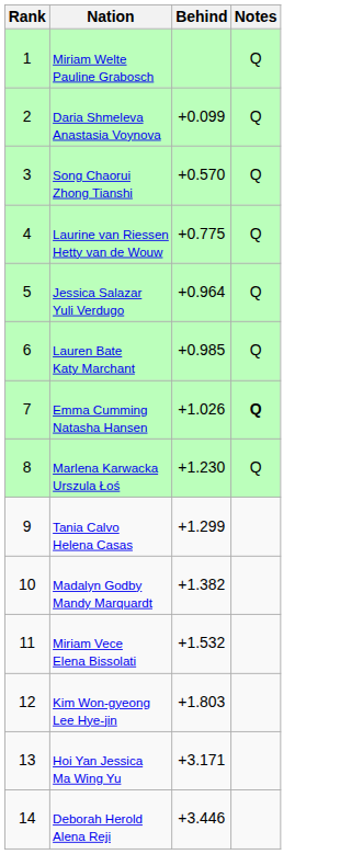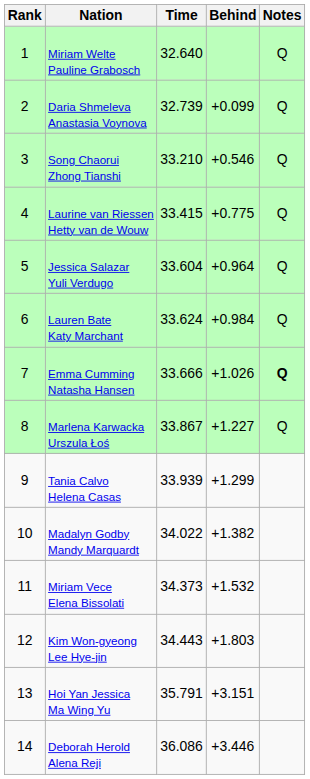+ column: Time | 32.640 | 32.739 | 33.210 | 33.415 | 33.604 | 33.624 | 33.666 | 33.867 | 33.939 | 34.022 | 34.373 | 34.443 | 35.791 | 36.086
Song Chaorui Zhong Tianshi | Behind: +0.570 -> +0.546
Lauren Bate Katy Marchant | Behind: +0.985 -> +0.984
Marlena Karwacka Urszula Łoś | Behind: +1.230 -> +1.227
Hoi Yan Jessica Ma Wing Yu | Behind: +3.171 -> +3.151
